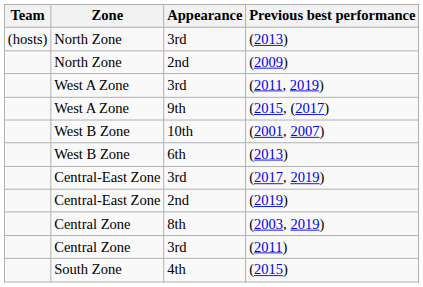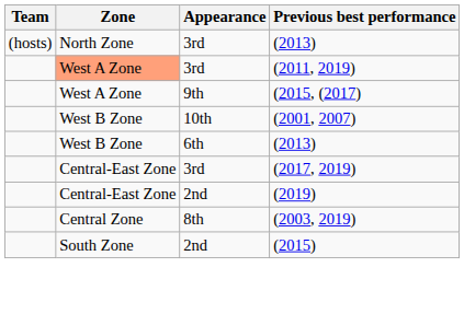- row: North Zone | 2nd | (2009)
(2011, 2019) | Zone: no background -> lightsalmon background
- row: Central Zone | 3rd | (2011)
- row: South Zone | 4th | (2015)
+ row: South Zone | 2nd | (2015)
